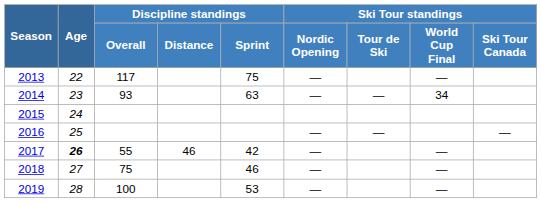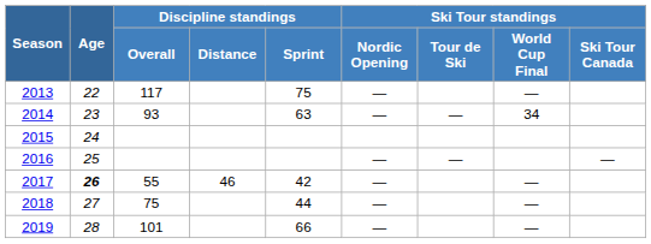2018 | Discipline standings / Sprint: 46 -> 44
2019 | Discipline standings / Overall: 100 -> 101
2019 | Discipline standings / Sprint: 53 -> 66
